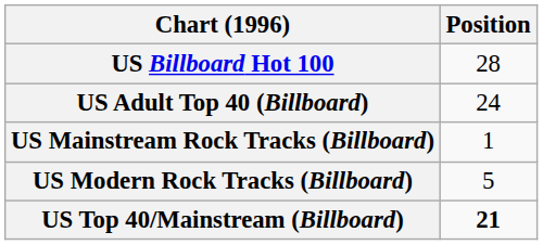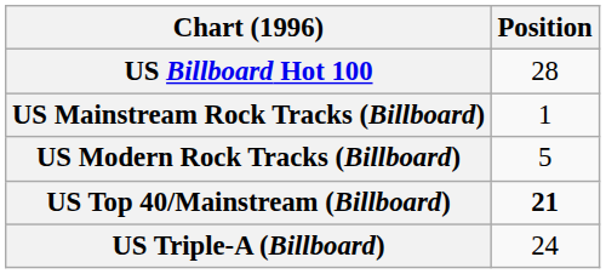- row: US Adult Top 40 (Billboard) | 24
+ row: US Triple-A (Billboard) | 24
